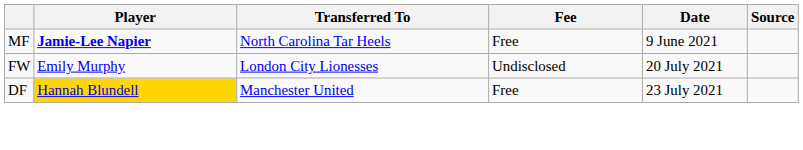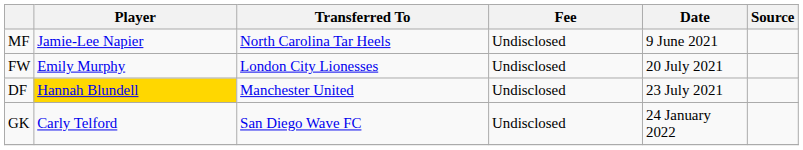MF | Player: bold -> normal
MF | Fee: Free -> Undisclosed
DF | Fee: Free -> Undisclosed
+ row: GK | Carly Telford | San Diego Wave FC | Undisclosed | 24 January 2022
